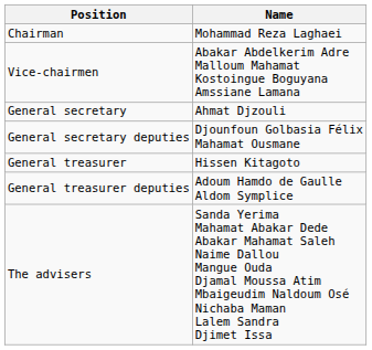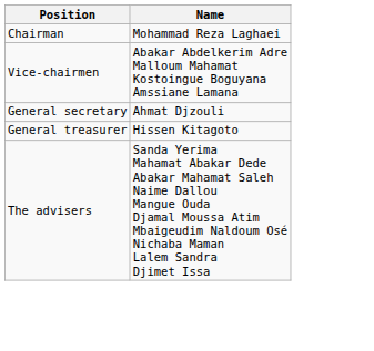- row: General secretary deputies | Djounfoun Golbasia Félix Mahamat Ousmane
- row: General treasurer deputies | Adoum Hamdo de Gaulle Aldom Symplice
